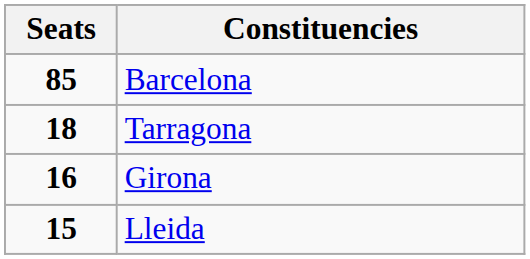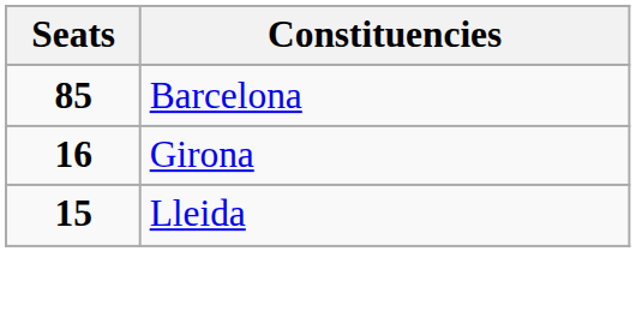- row: 18 | Tarragona
